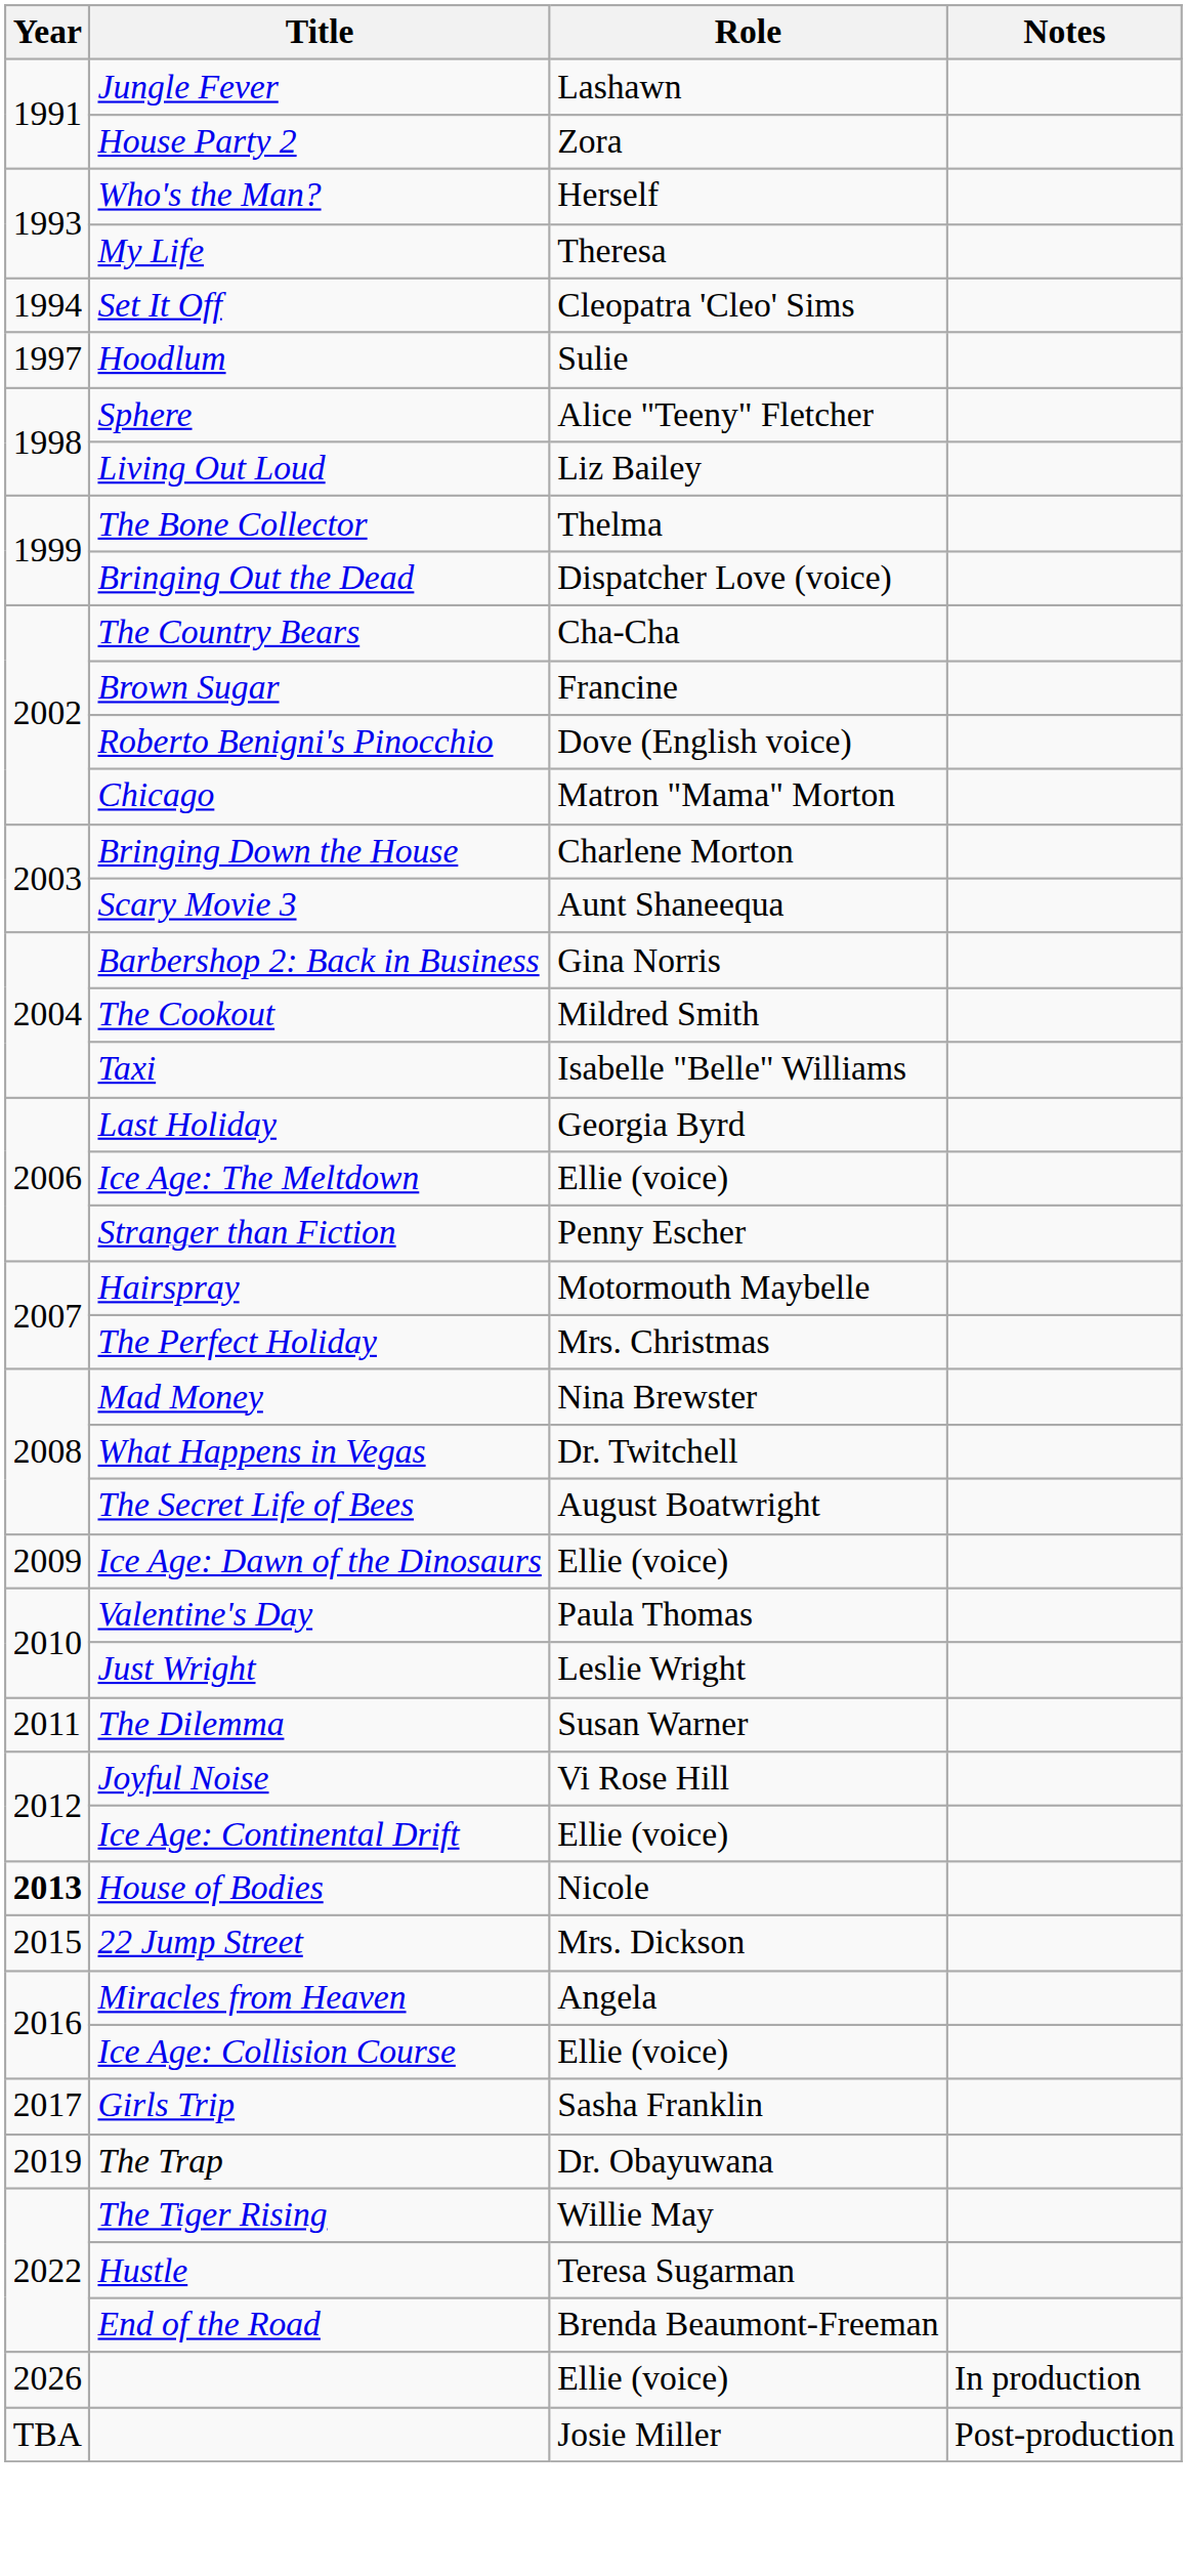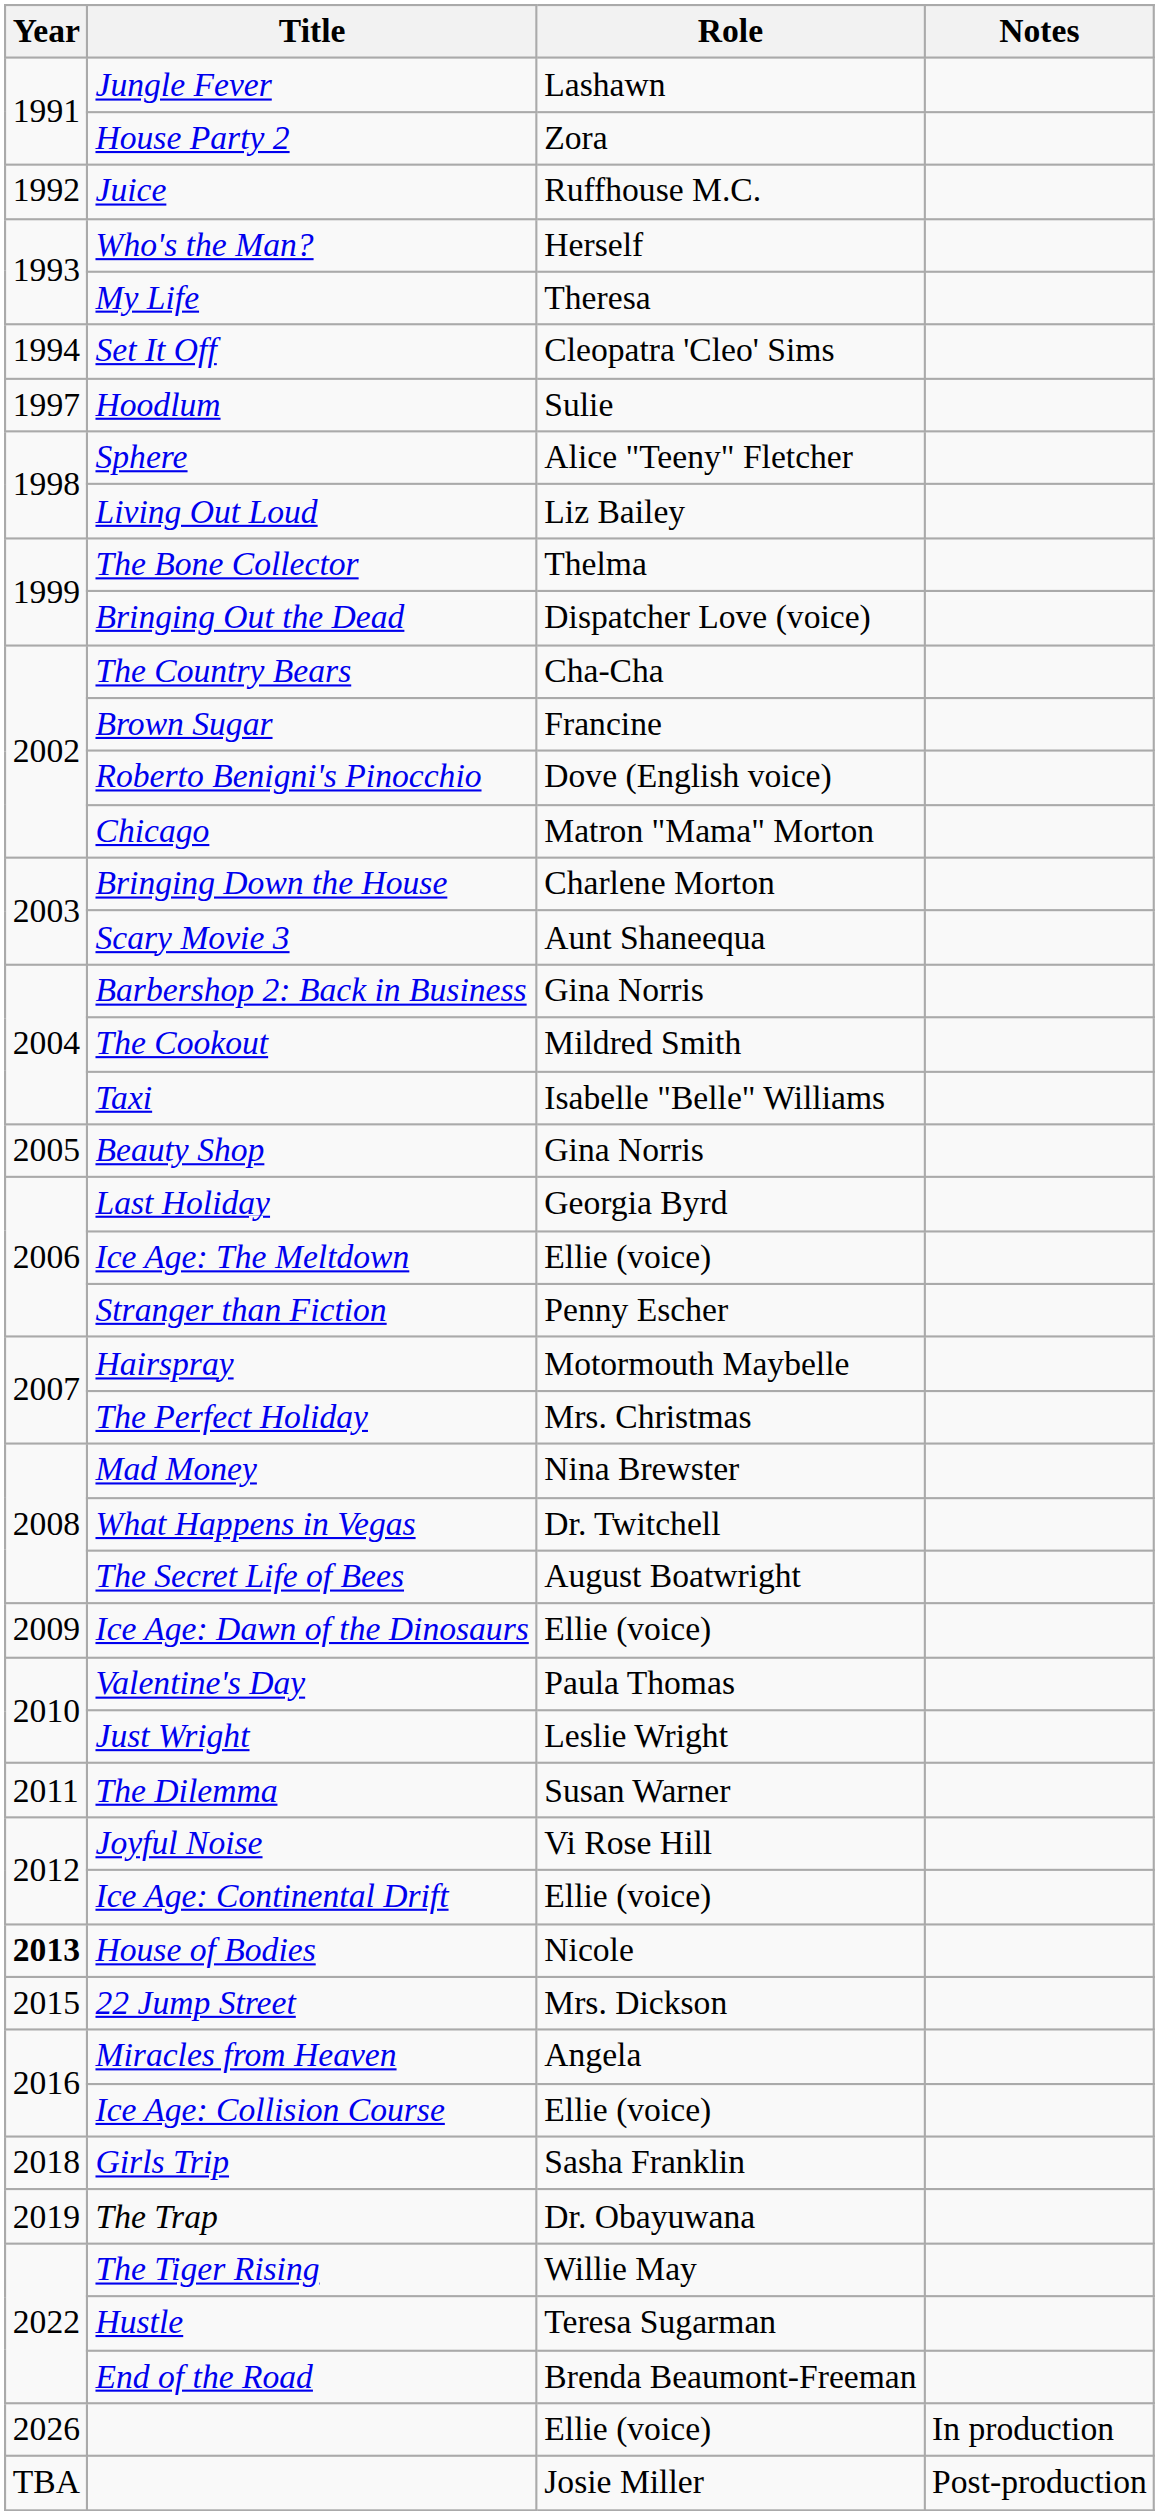+ row: 1992 | Juice | Ruffhouse M.C.
+ row: 2005 | Beauty Shop | Gina Norris
Girls Trip | Year: 2017 -> 2018
